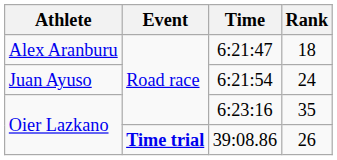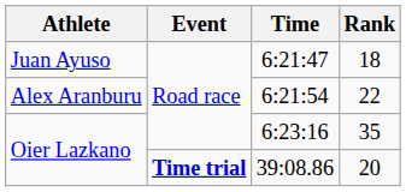6:21:47 | Athlete: Alex Aranburu -> Juan Ayuso
6:21:54 | Athlete: Juan Ayuso -> Alex Aranburu
6:21:54 | Rank: 24 -> 22
39:08.86 | Rank: 26 -> 20
